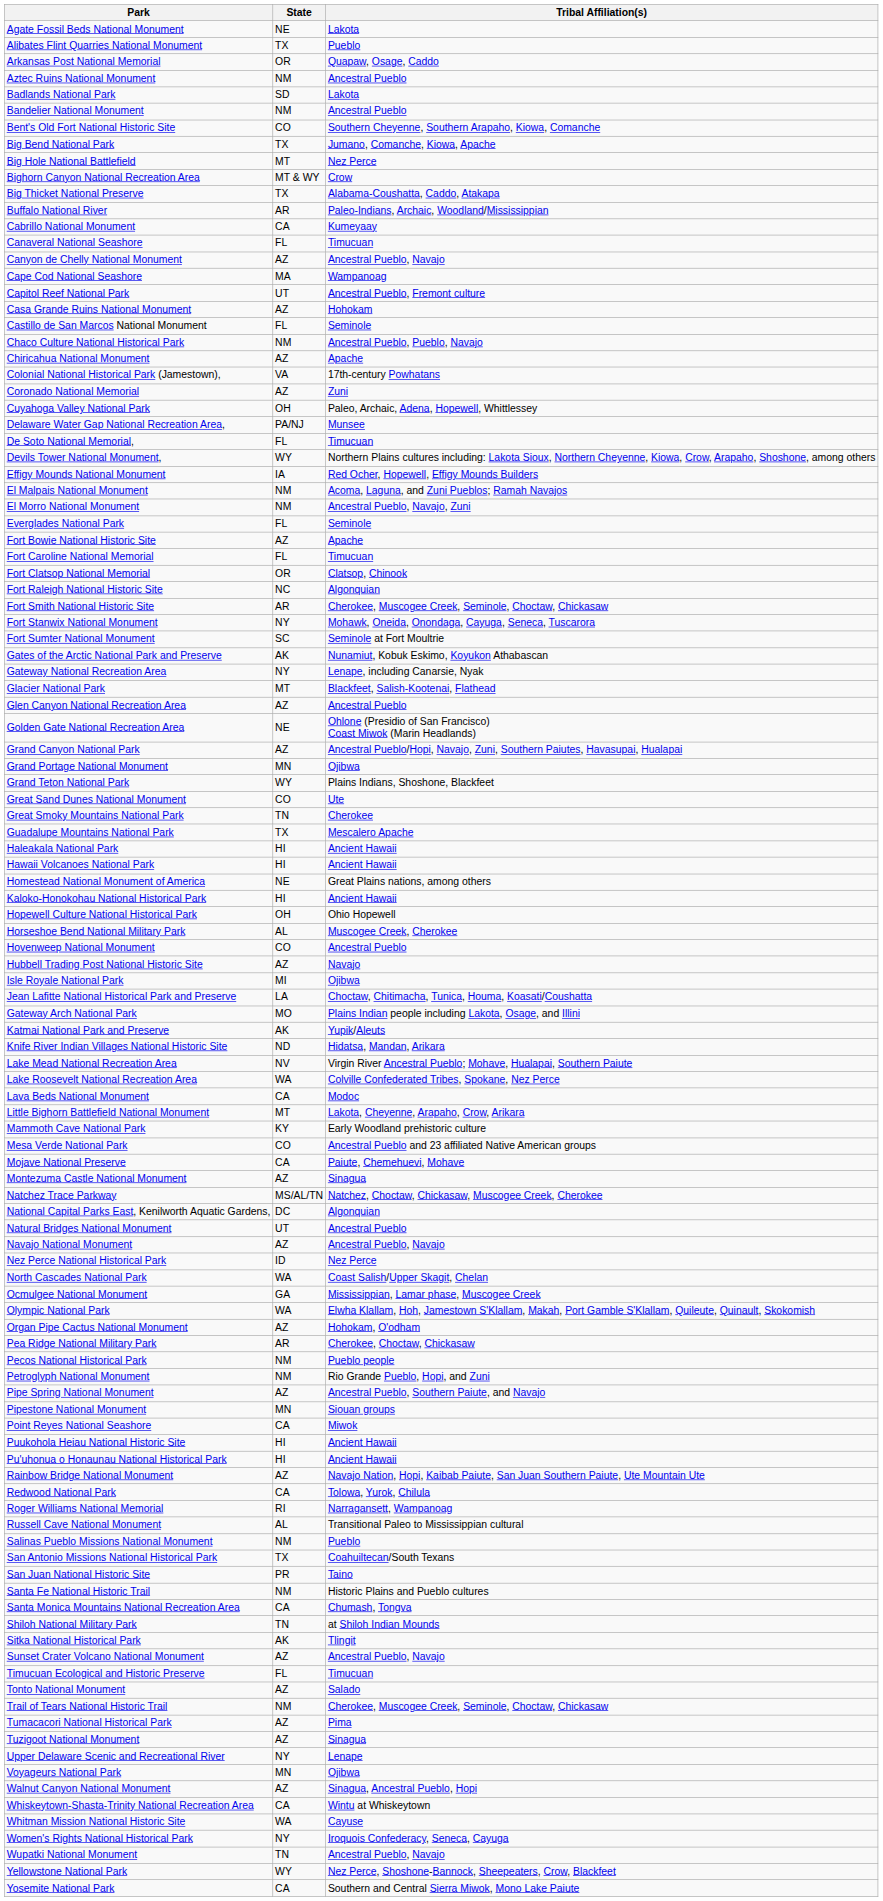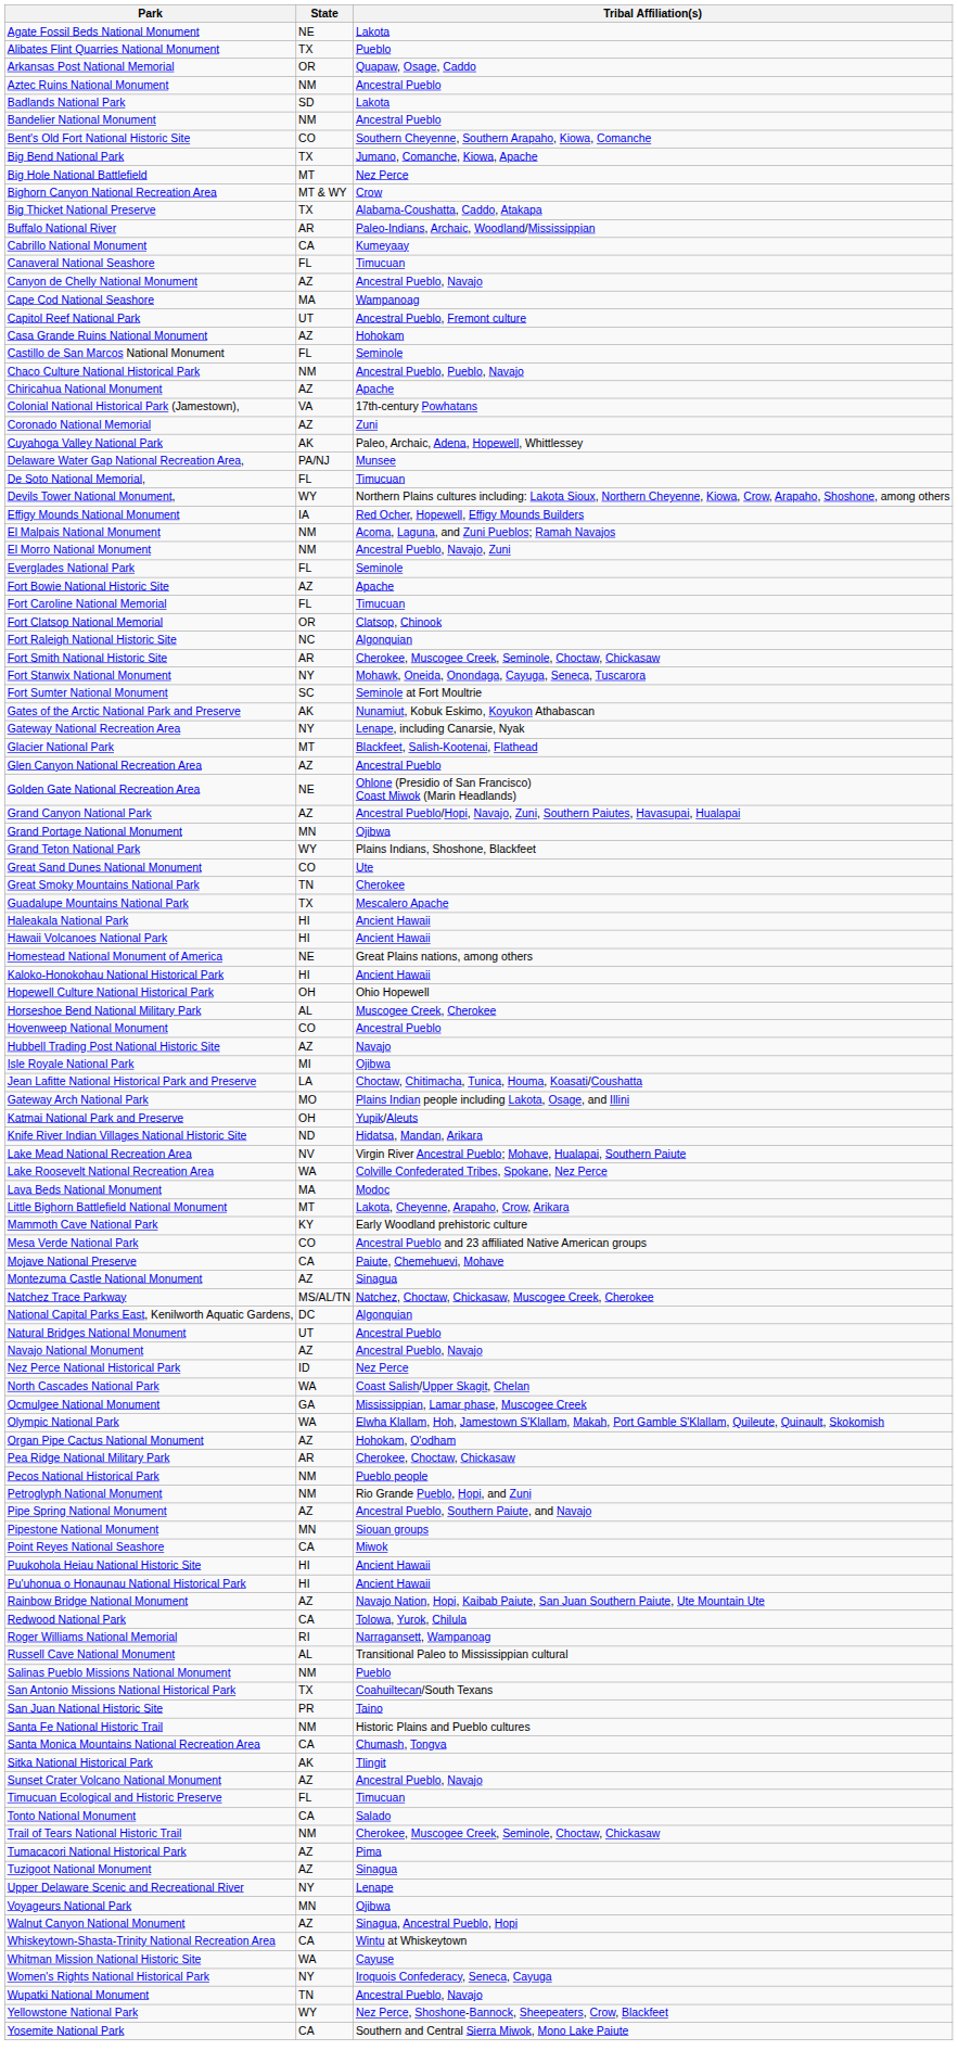Cuyahoga Valley National Park | State: OH -> AK
Katmai National Park and Preserve | State: AK -> OH
Lava Beds National Monument | State: CA -> MA
- row: Shiloh National Military Park | TN | at Shiloh Indian Mounds
Tonto National Monument | State: AZ -> CA
